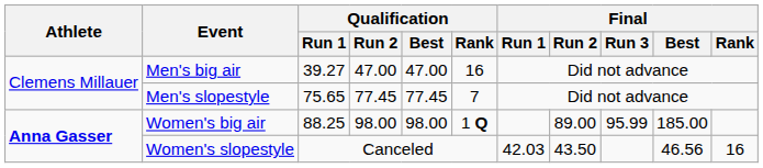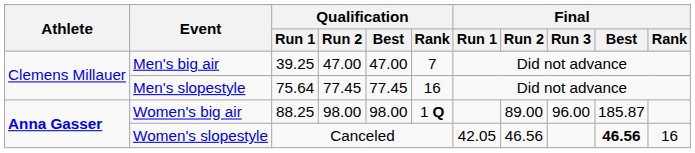Men's big air | Qualification / Run 1: 39.27 -> 39.25
Men's big air | Qualification / Rank: 16 -> 7
Men's slopestyle | Qualification / Run 1: 75.65 -> 75.64
Men's slopestyle | Qualification / Rank: 7 -> 16
Women's big air | Final / Run 3: 95.99 -> 96.00
Women's big air | Final / Best: 185.00 -> 185.87
Women's slopestyle | Final / Run 1: 42.03 -> 42.05
Women's slopestyle | Final / Run 2: 43.50 -> 46.56
Women's slopestyle | Final / Best: normal -> bold
